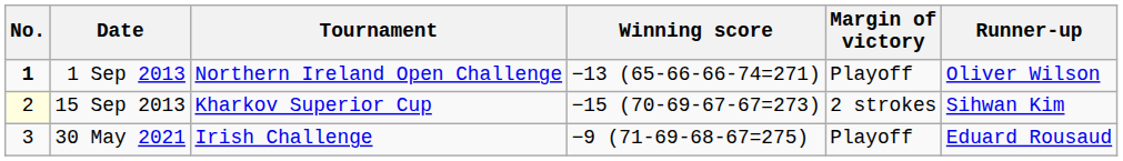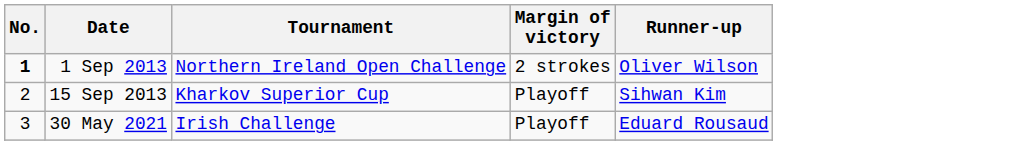- column: Winning score | −13 (65-66-66-74=271) | −15 (70-69-67-67=273) | −9 (71-69-68-67=275)
1 Sep 2013 | Margin of victory: Playoff -> 2 strokes
15 Sep 2013 | No.: lightyellow background -> no background
15 Sep 2013 | Margin of victory: 2 strokes -> Playoff
